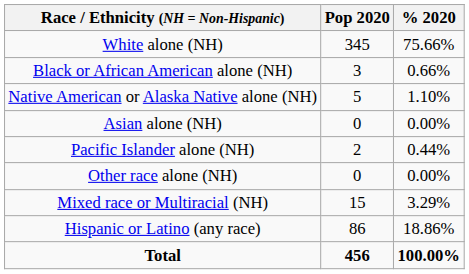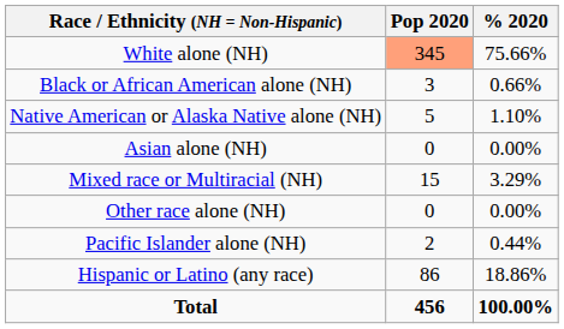White alone (NH) | Pop 2020: no background -> lightsalmon background
rows swapped: Pacific Islander alone (NH) <-> Mixed race or Multiracial (NH)
